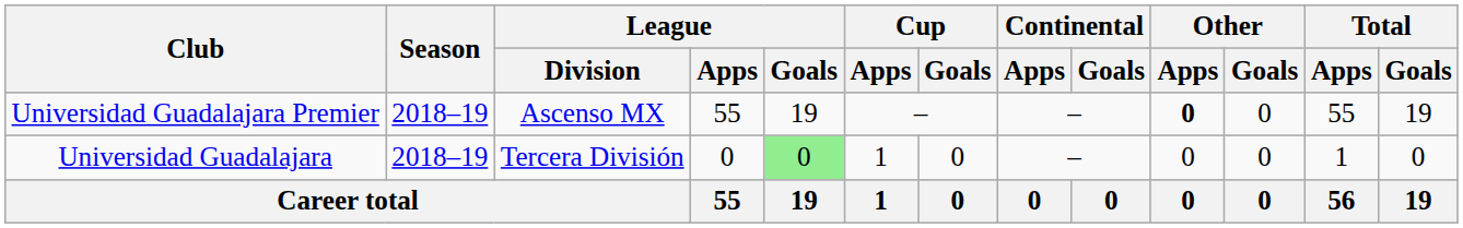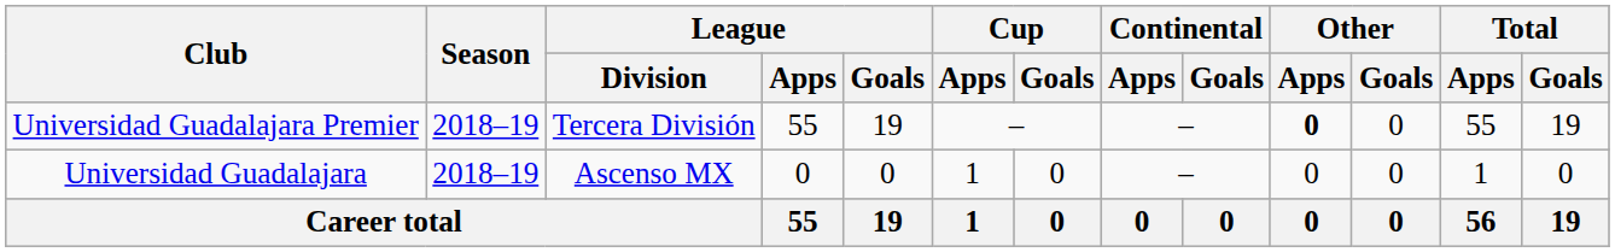Universidad Guadalajara Premier | League / Division: Ascenso MX -> Tercera División
Universidad Guadalajara | League / Division: Tercera División -> Ascenso MX
Universidad Guadalajara | League / Goals: lightgreen background -> no background
